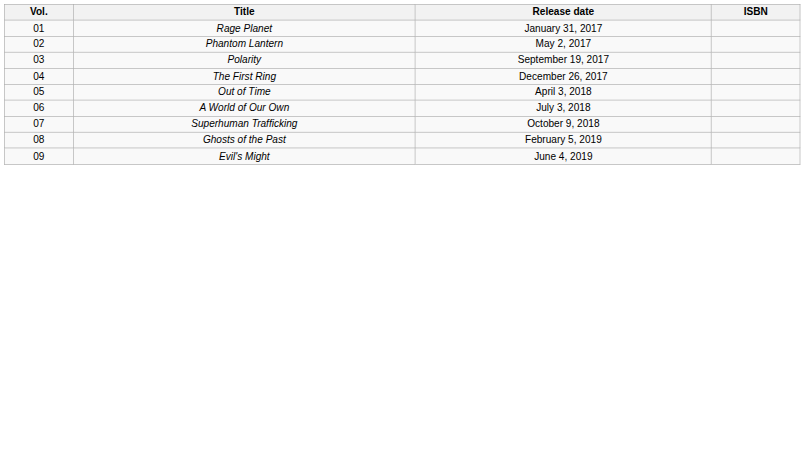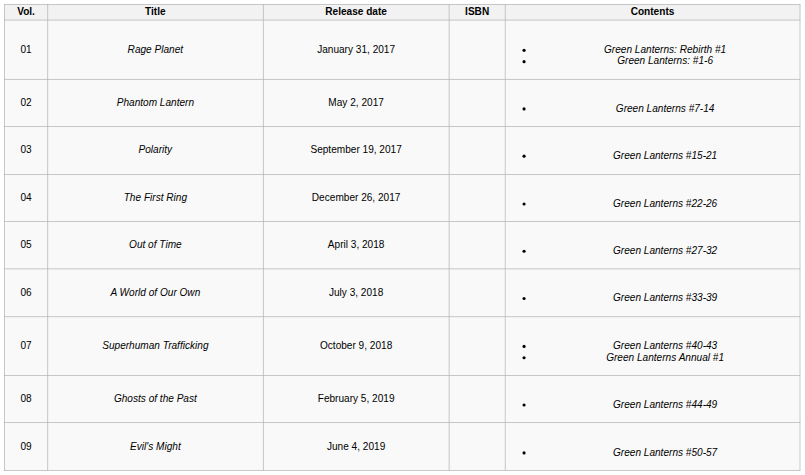+ column: Contents | Green Lanterns: Rebirth #1 Green Lanterns: #1-6 | Green Lanterns #7-14 | Green Lanterns #15-21 | Green Lanterns #22-26 | Green Lanterns #27-32 | Green Lanterns #33-39 | Green Lanterns #40-43 Green Lanterns Annual #1 | Green Lanterns #44-49 | Green Lanterns #50-57
